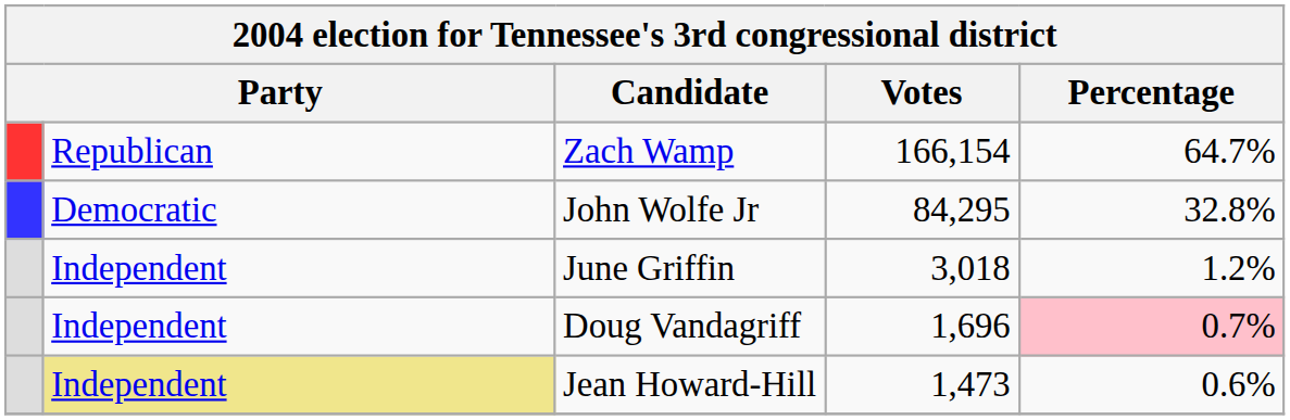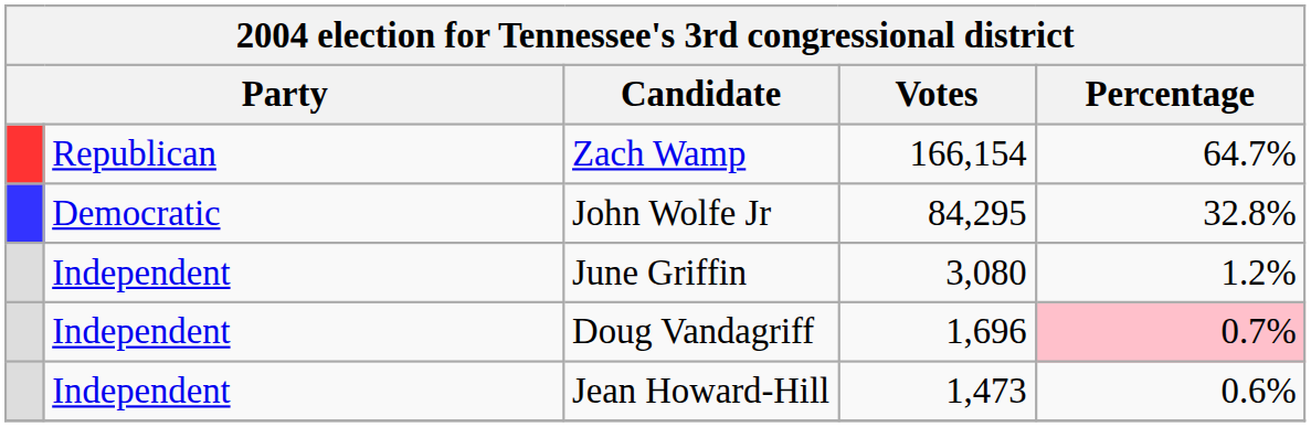June Griffin | Votes: 3,018 -> 3,080
Jean Howard-Hill | column 2: khaki background -> no background
